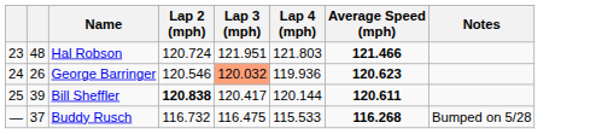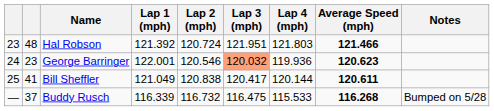+ column: Lap 1 (mph) | 121.392 | 122.001 | 121.049 | 116.339
George Barringer | column 2: 26 -> 23
Bill Sheffler | column 2: 39 -> 41
Bill Sheffler | Lap 2 (mph): bold -> normal
